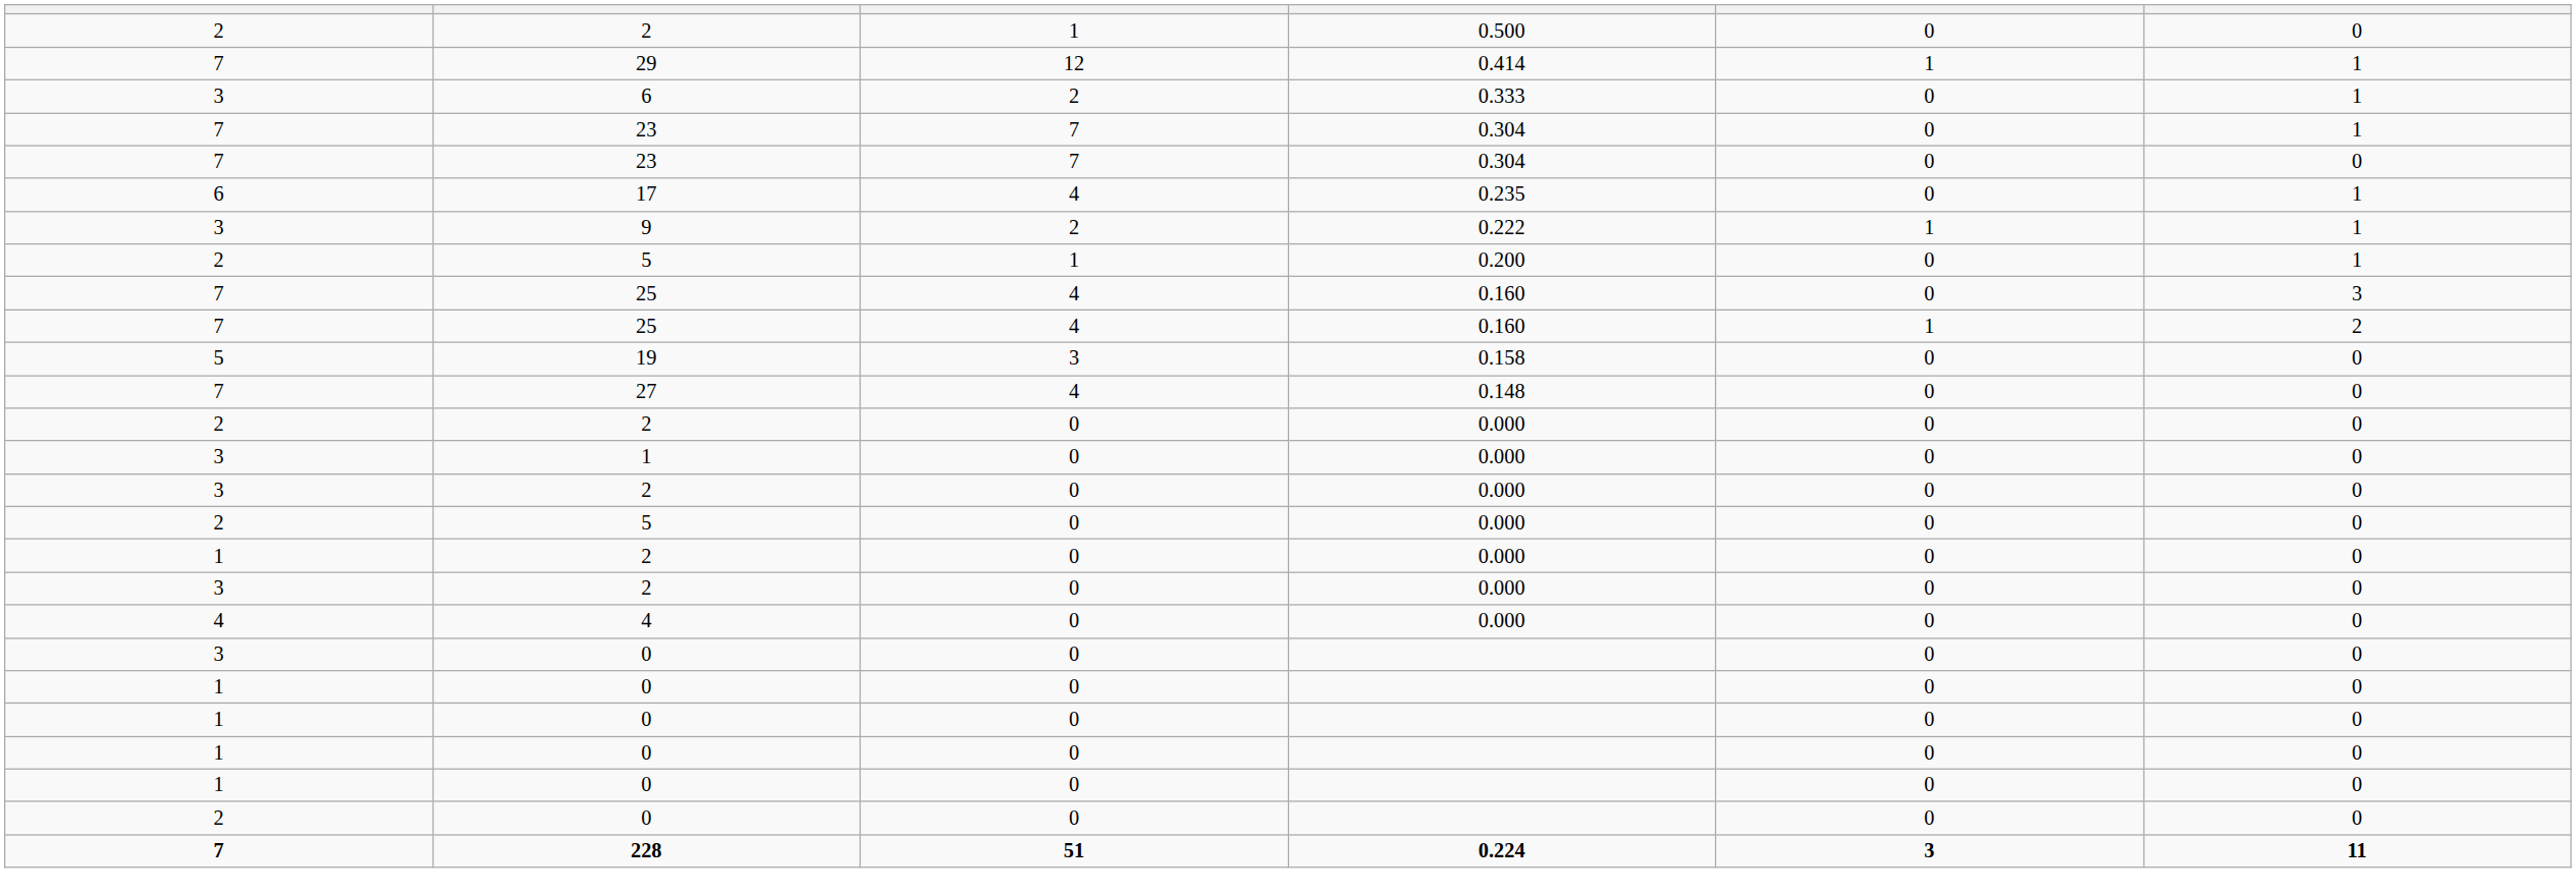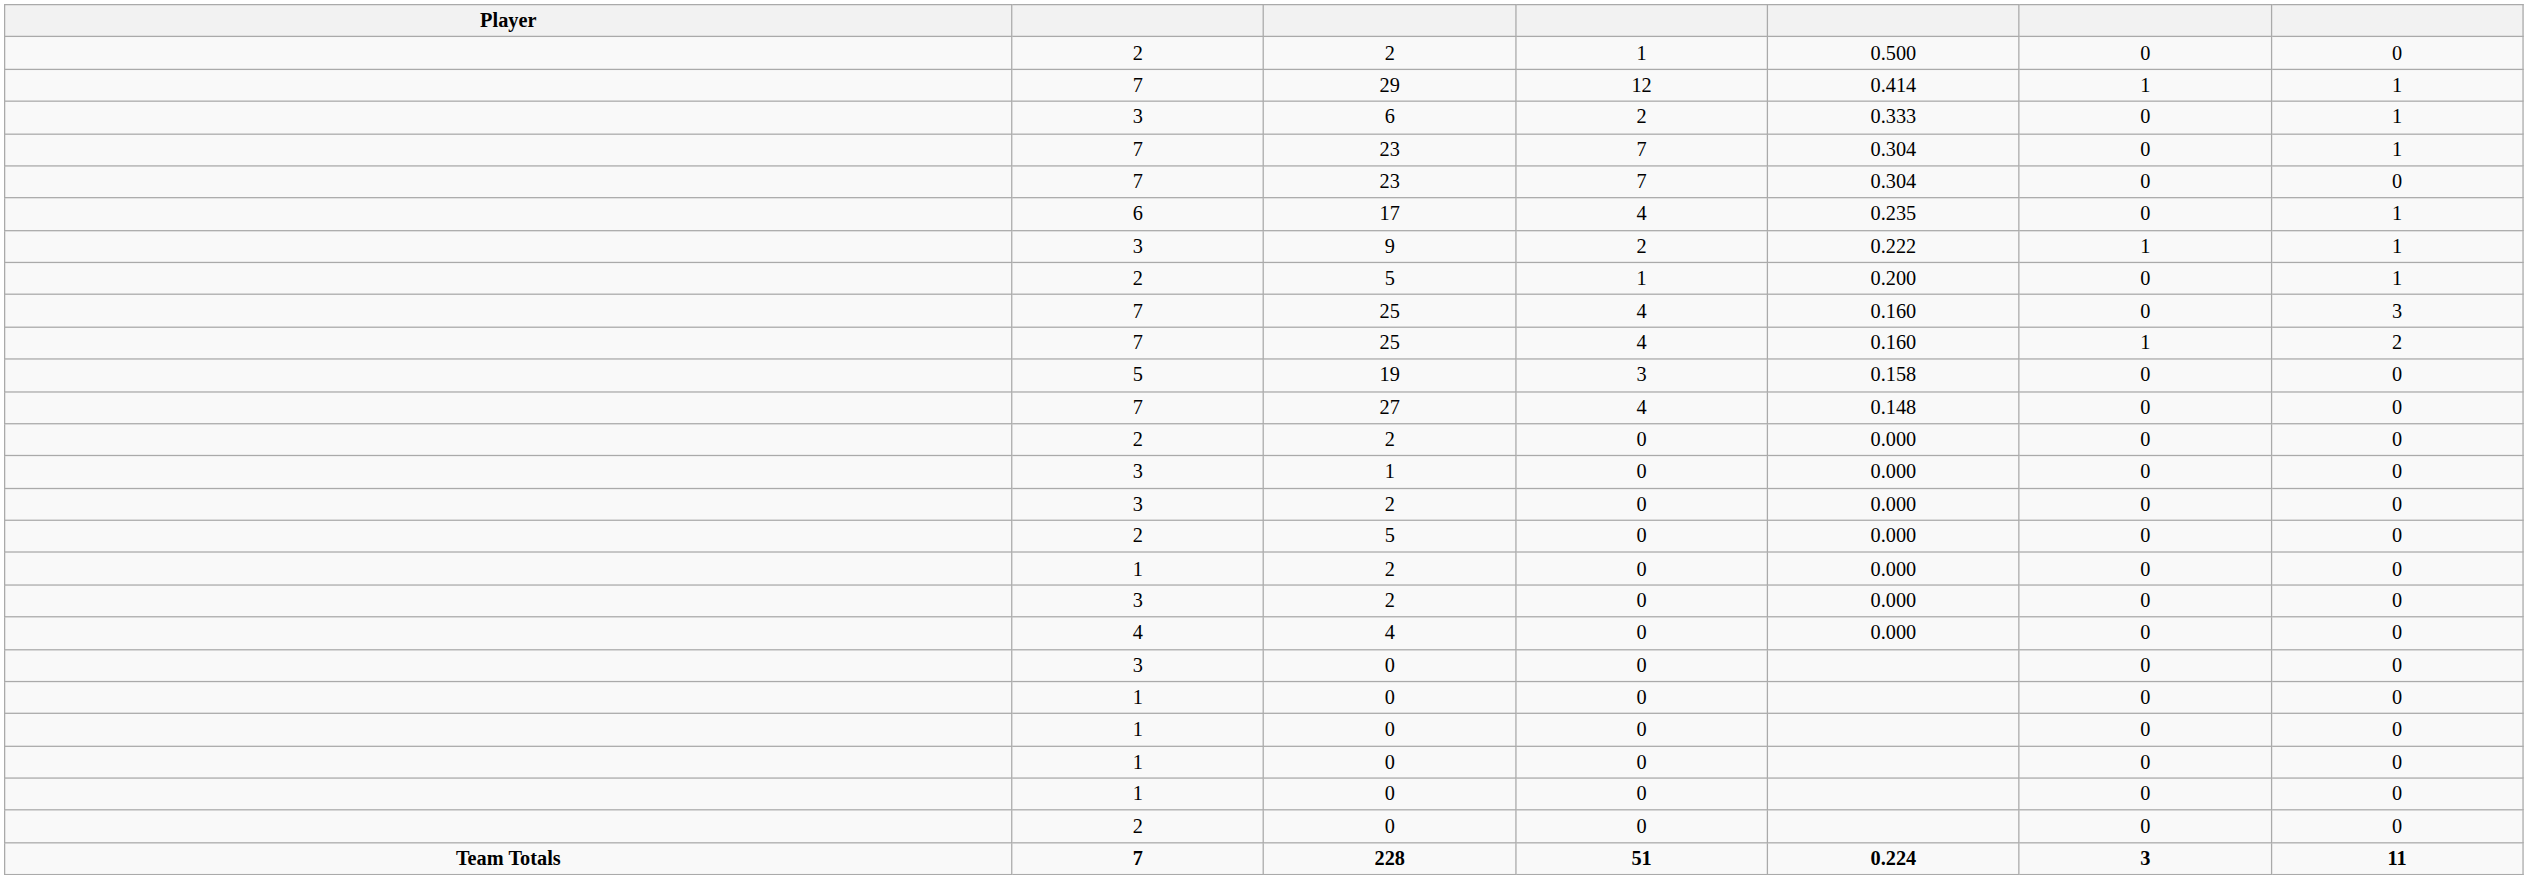+ column: Player | Team Totals
